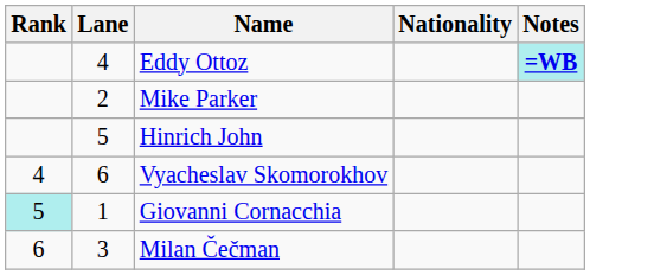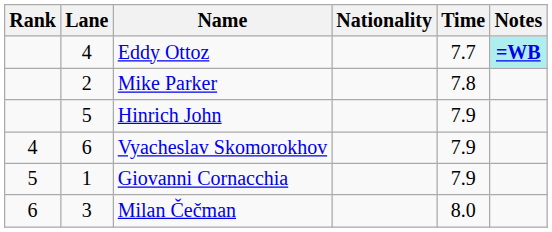+ column: Time | 7.7 | 7.8 | 7.9 | 7.9 | 7.9 | 8.0
Giovanni Cornacchia | Rank: paleturquoise background -> no background
